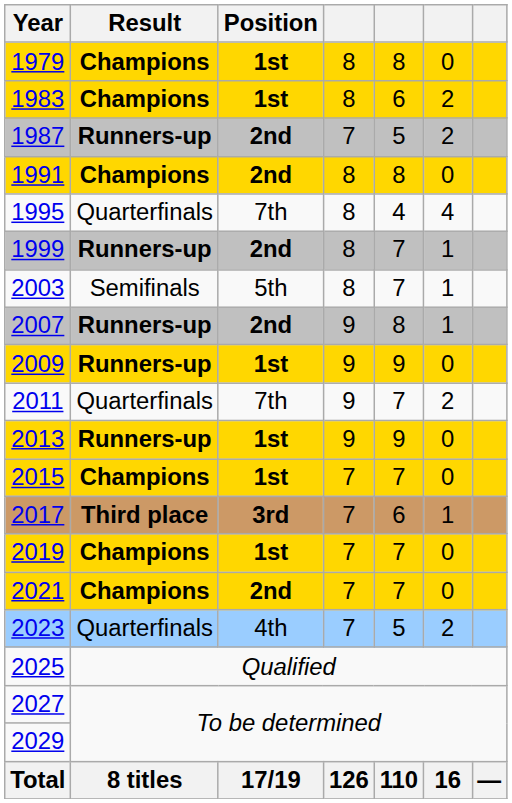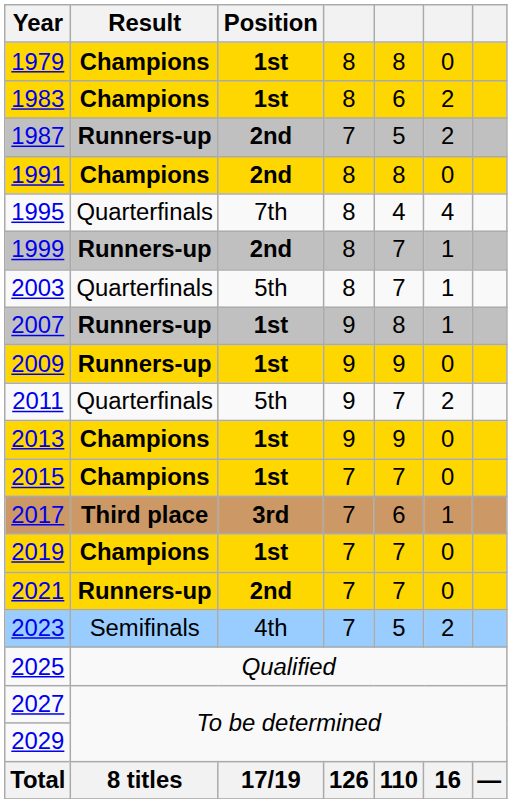2003 | Result: Semifinals -> Quarterfinals
2007 | Position: 2nd -> 1st
2011 | Position: 7th -> 5th
2013 | Result: Runners-up -> Champions
2021 | Result: Champions -> Runners-up
2023 | Result: Quarterfinals -> Semifinals
